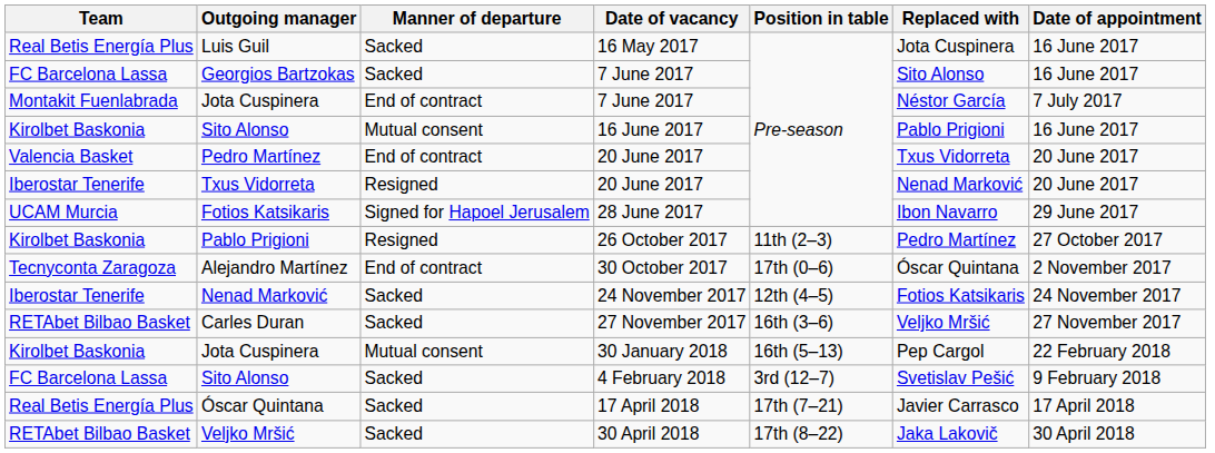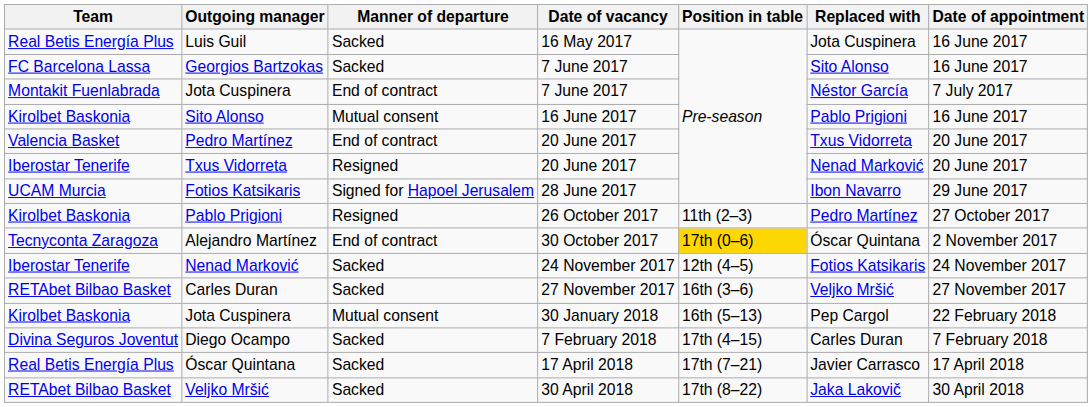Alejandro Martínez | Position in table: no background -> gold background
- row: FC Barcelona Lassa | Sito Alonso | Sacked | 4 February 2018 | 3rd (12–7) | Svetislav Pešić | 9 February 2018
+ row: Divina Seguros Joventut | Diego Ocampo | Sacked | 7 February 2018 | 17th (4–15) | Carles Duran | 7 February 2018
